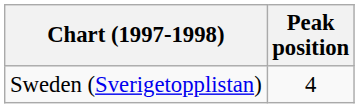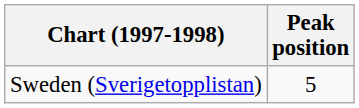Sweden (Sverigetopplistan) | Peak position: 4 -> 5
